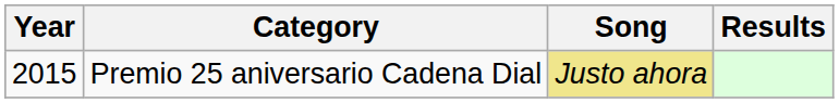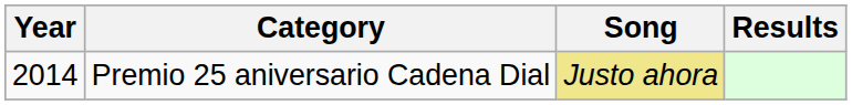Premio 25 aniversario Cadena Dial | Year: 2015 -> 2014
